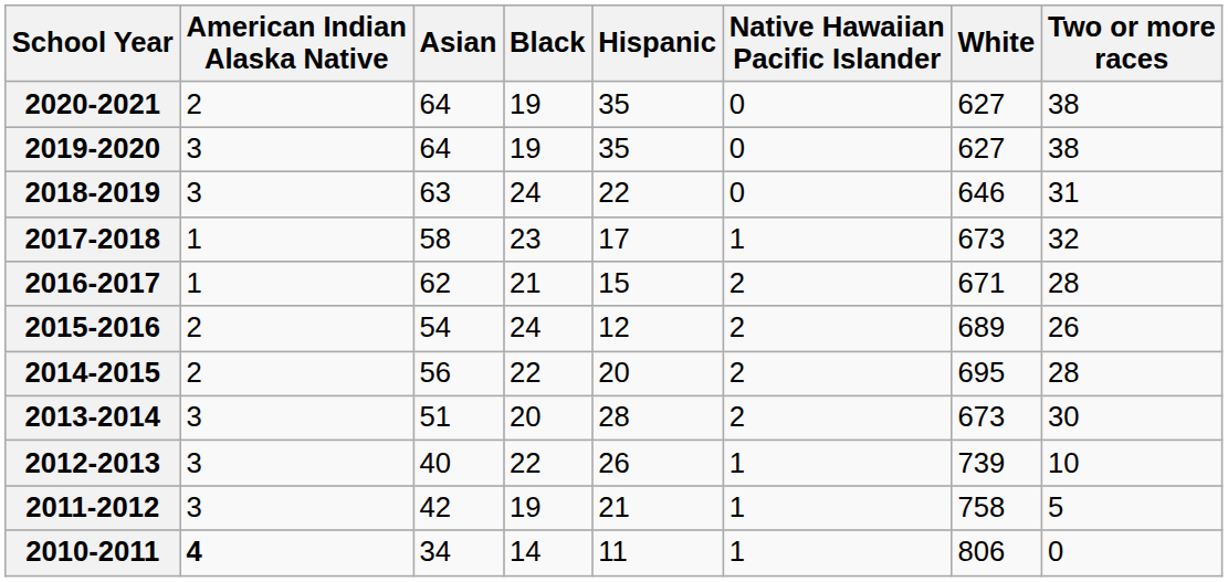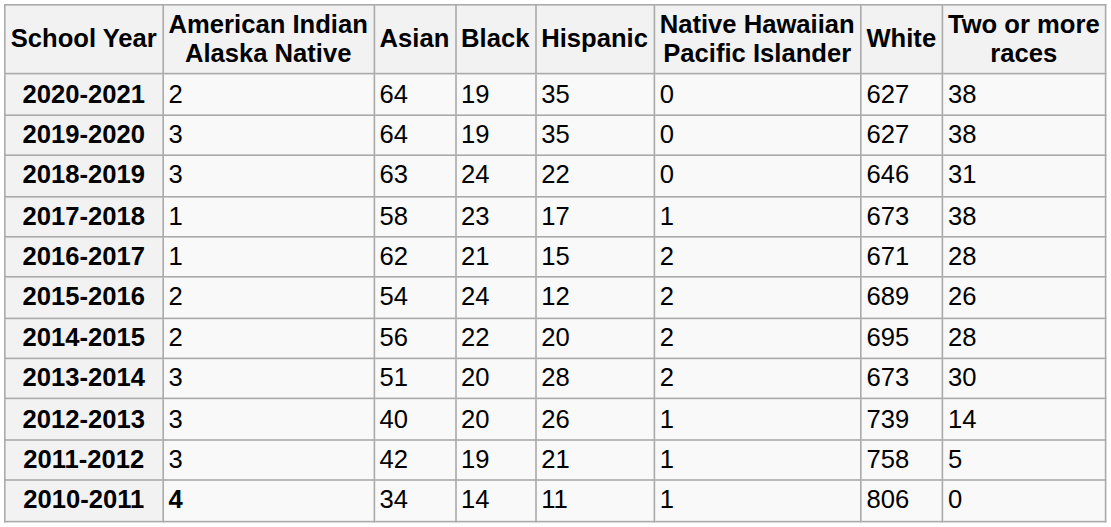2017-2018 | Two or more races: 32 -> 38
2012-2013 | Black: 22 -> 20
2012-2013 | Two or more races: 10 -> 14
